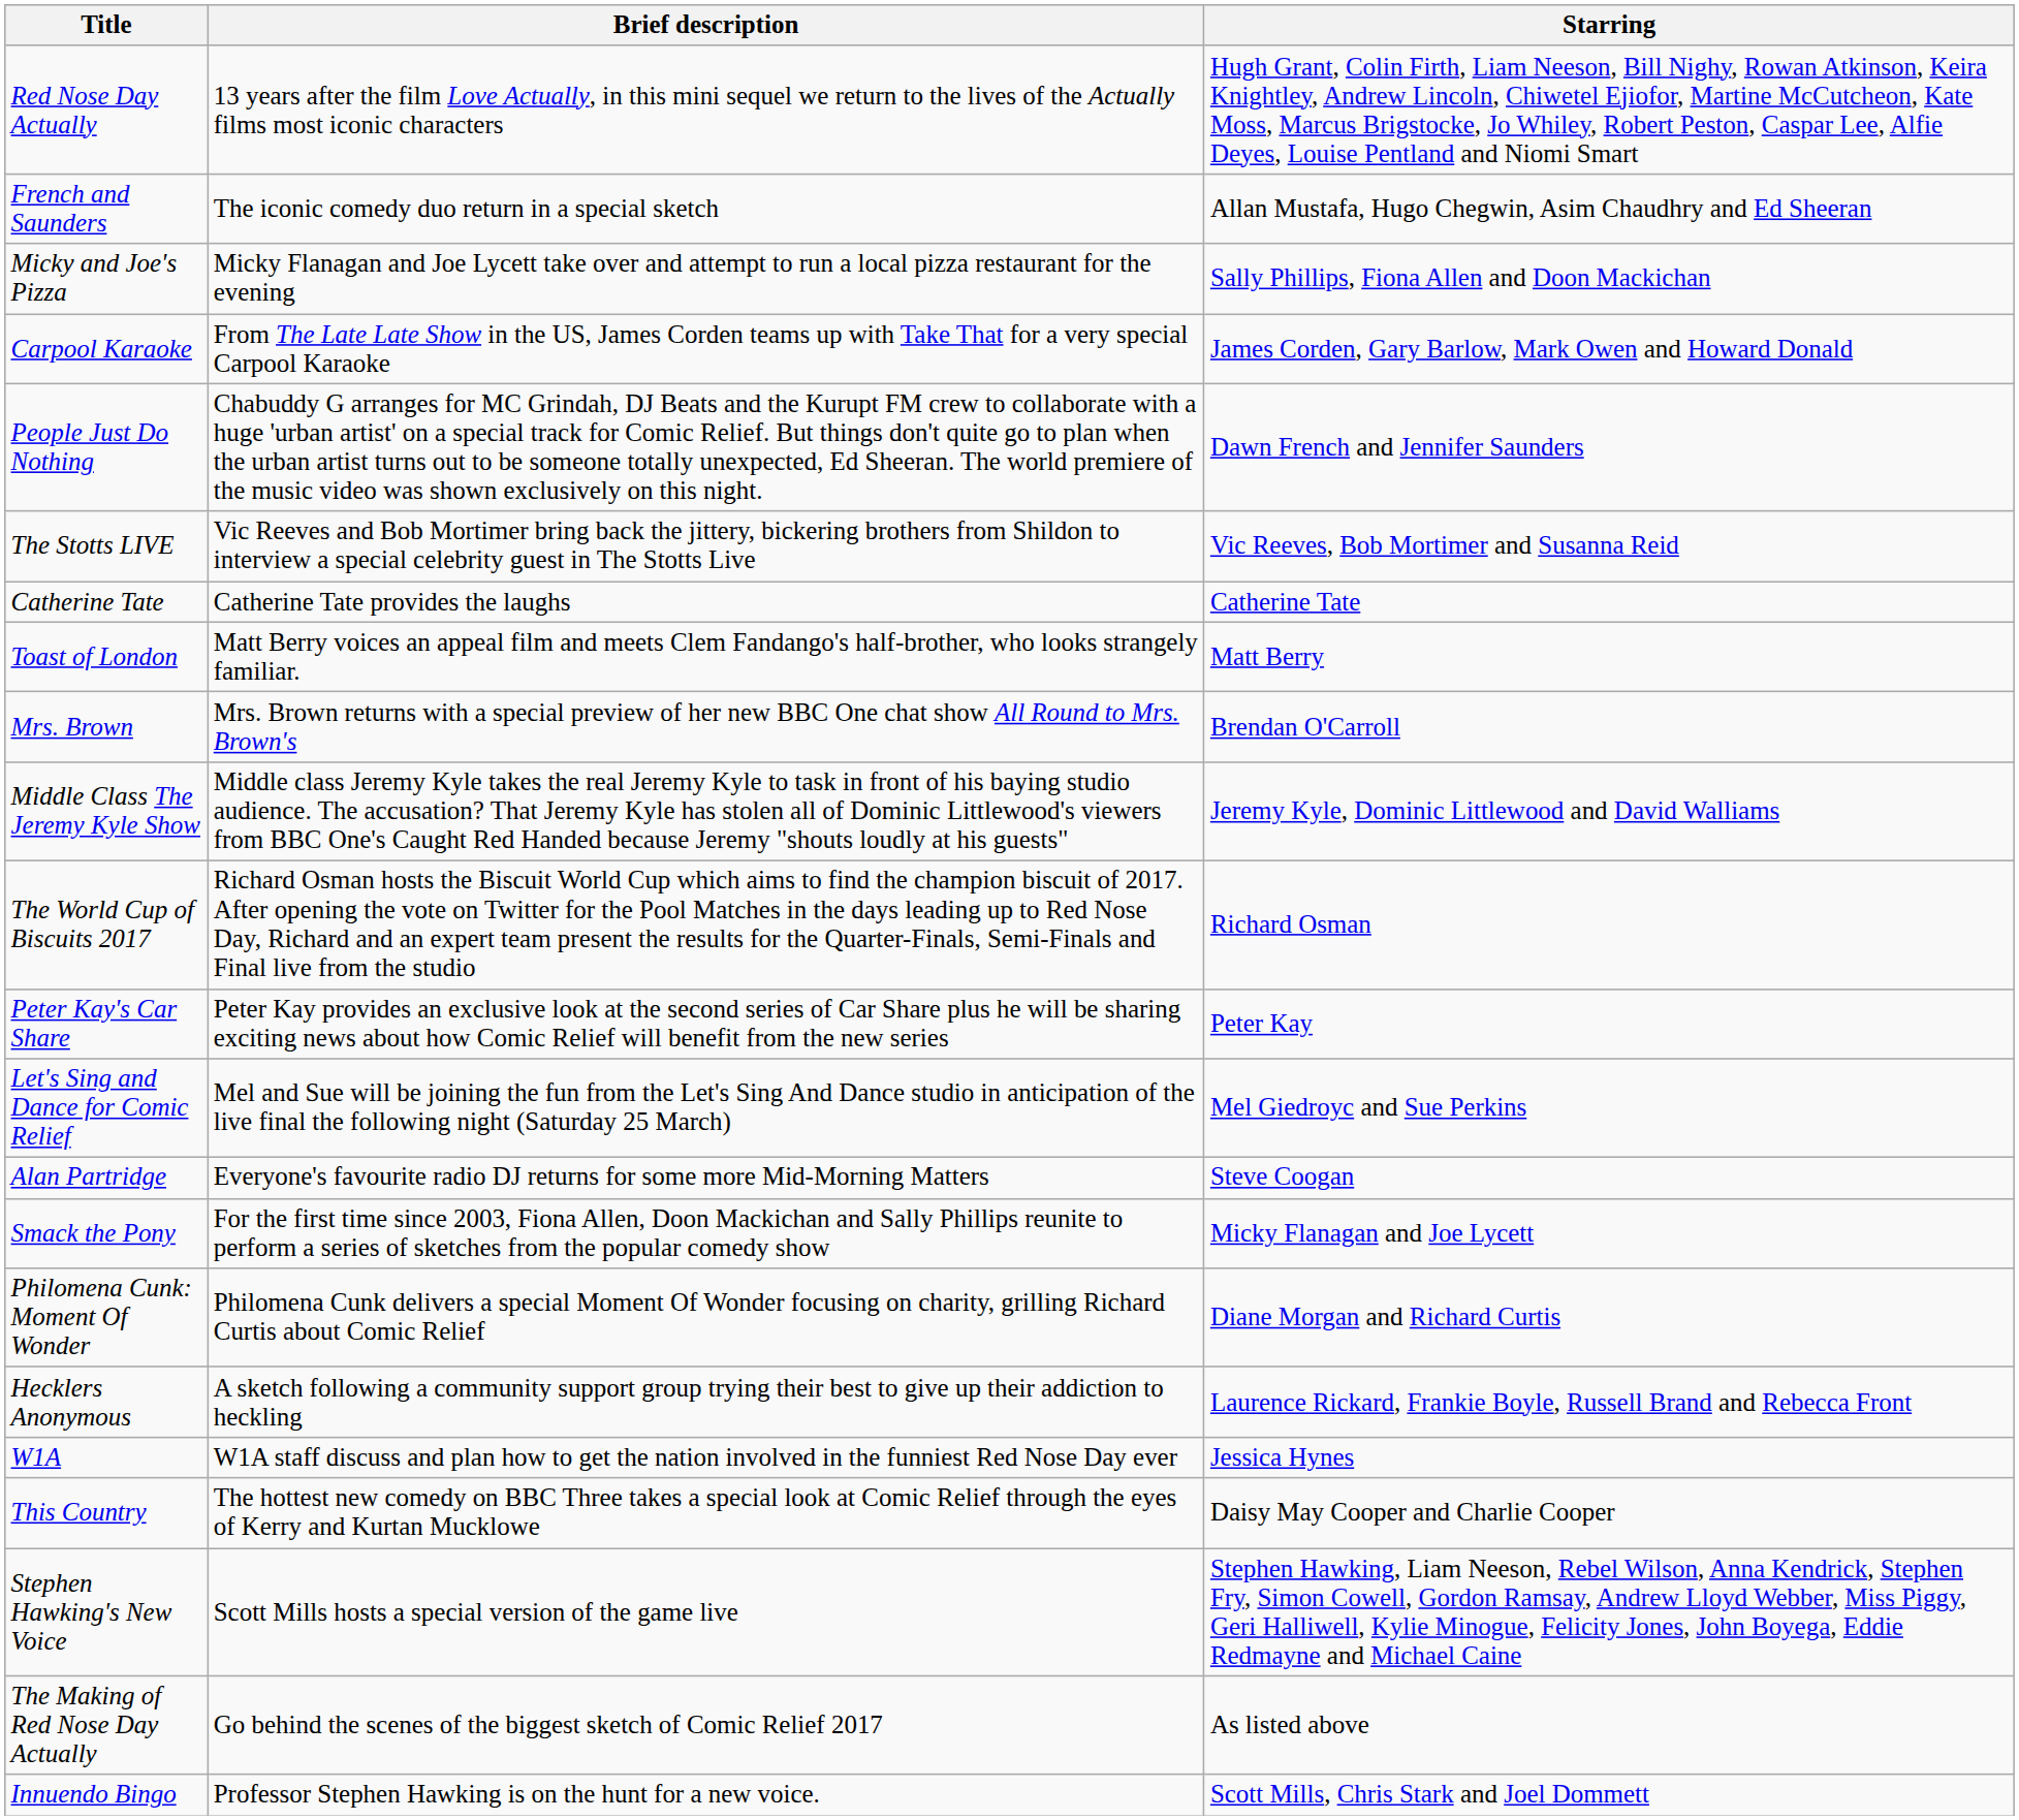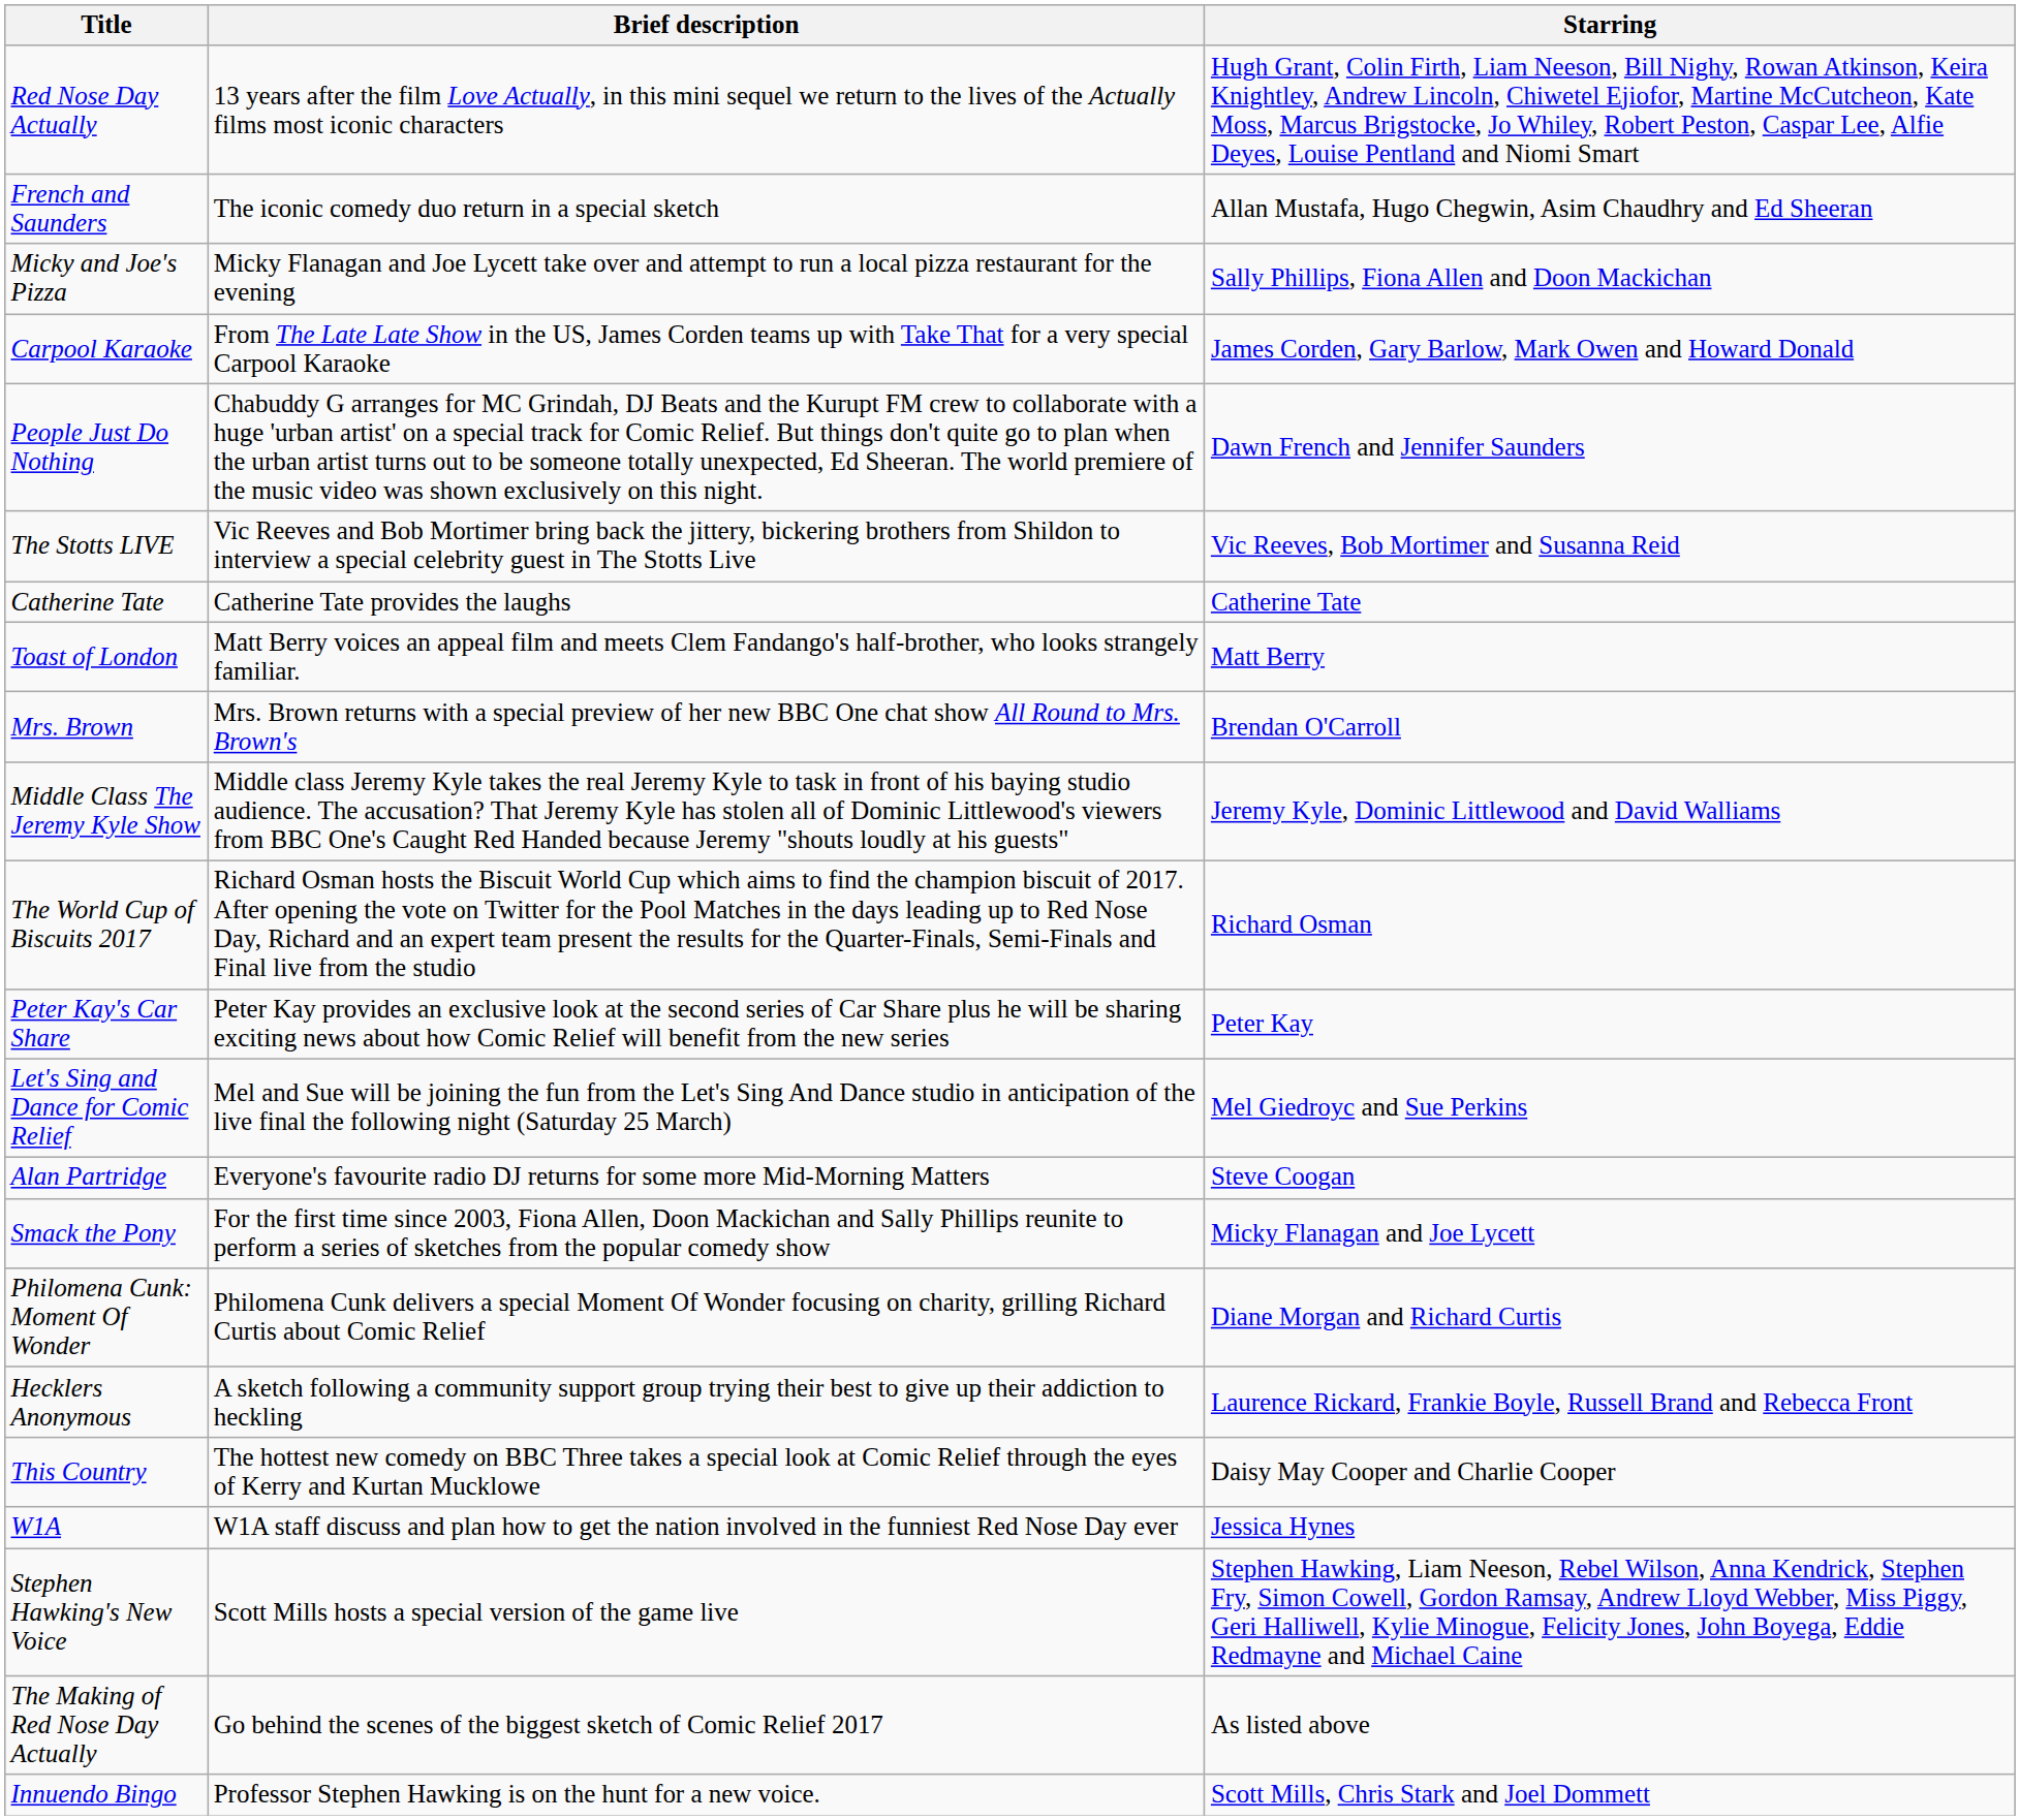rows swapped: This Country <-> W1A
